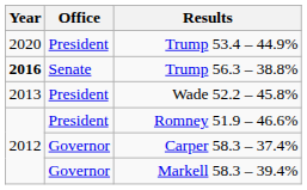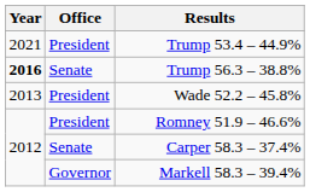Trump 53.4 – 44.9% | Year: 2020 -> 2021
Carper 58.3 – 37.4% | Office: Governor -> Senate
